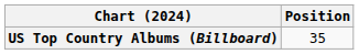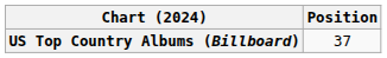US Top Country Albums (Billboard) | Position: 35 -> 37
